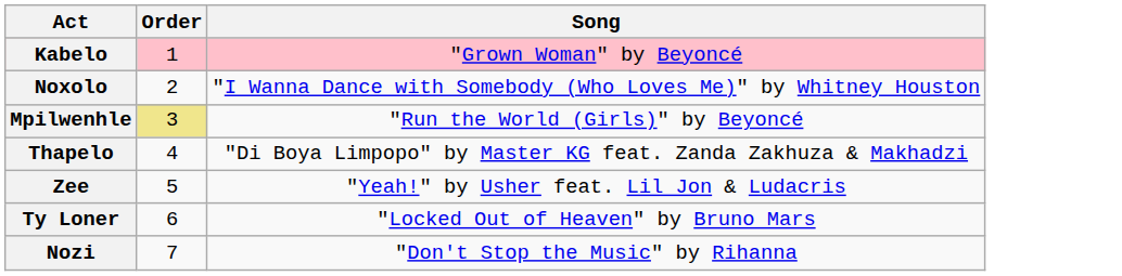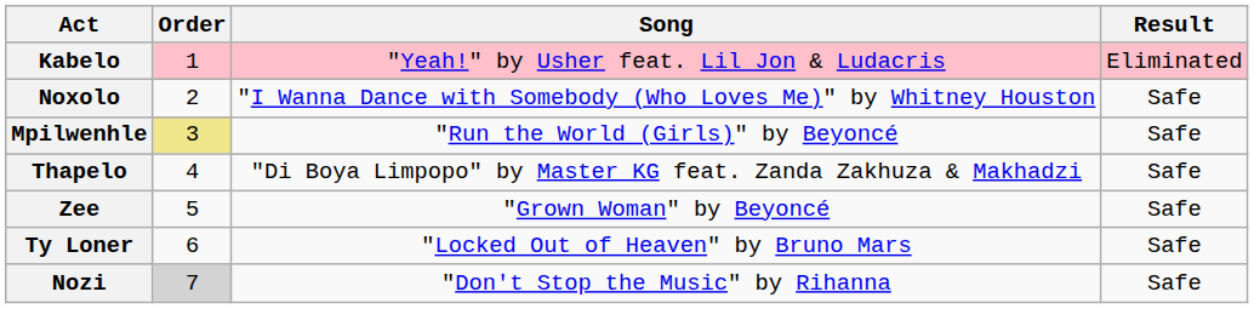+ column: Result | Eliminated | Safe | Safe | Safe | Safe | Safe | Safe
Kabelo | Song: "Grown Woman" by Beyoncé -> "Yeah!" by Usher feat. Lil Jon & Ludacris
Zee | Song: "Yeah!" by Usher feat. Lil Jon & Ludacris -> "Grown Woman" by Beyoncé
Nozi | Order: no background -> lightgrey background
